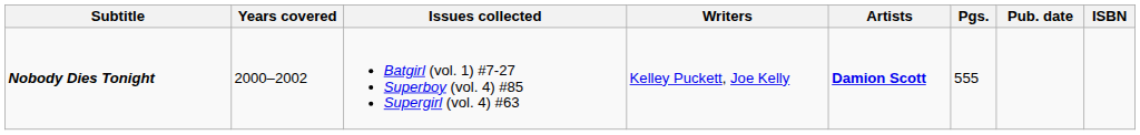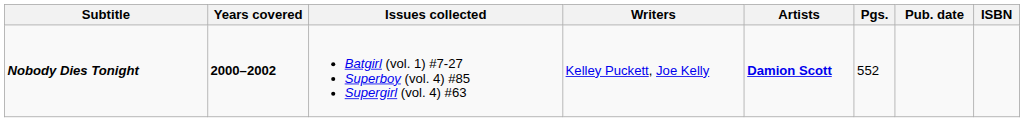Nobody Dies Tonight | Years covered: normal -> bold
Nobody Dies Tonight | Pgs.: 555 -> 552
